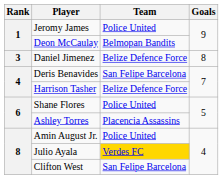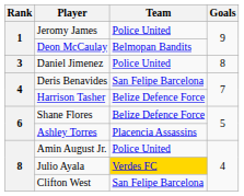Daniel Jimenez | Team: Belize Defence Force -> Police United
Shane Flores | Team: Police United -> Belize Defence Force
